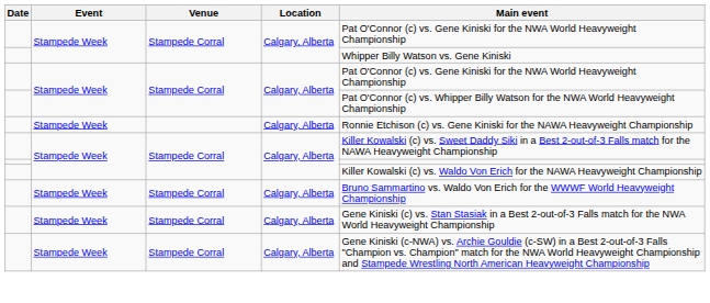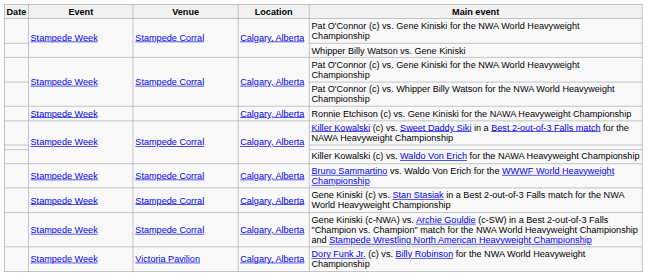+ row: Stampede Week | Victoria Pavilion | Calgary, Alberta | Dory Funk Jr. (c) vs. Billy Robinson for the NWA World Heavyweight Championship
